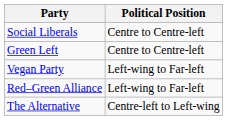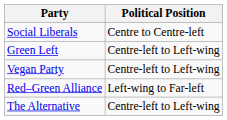Green Left | Political Position: Centre to Centre-left -> Centre-left to Left-wing
Vegan Party | Political Position: Left-wing to Far-left -> Centre-left to Left-wing
